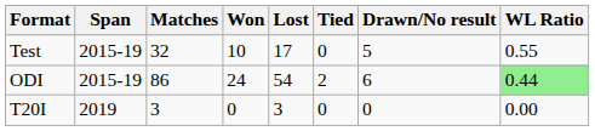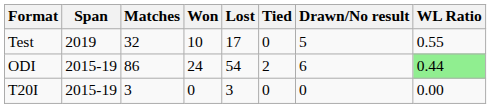Test | Span: 2015-19 -> 2019
T20I | Span: 2019 -> 2015-19
